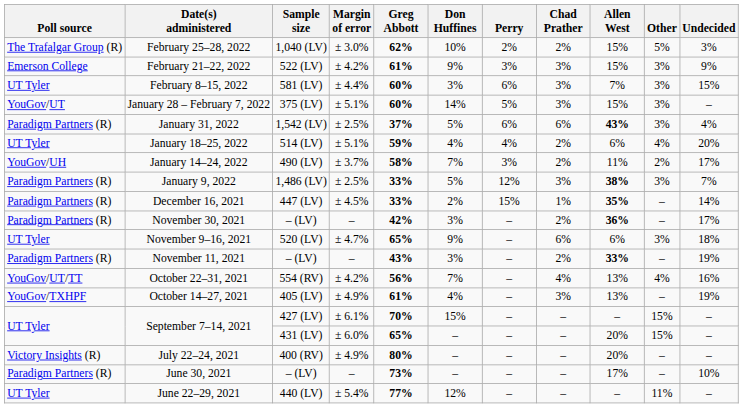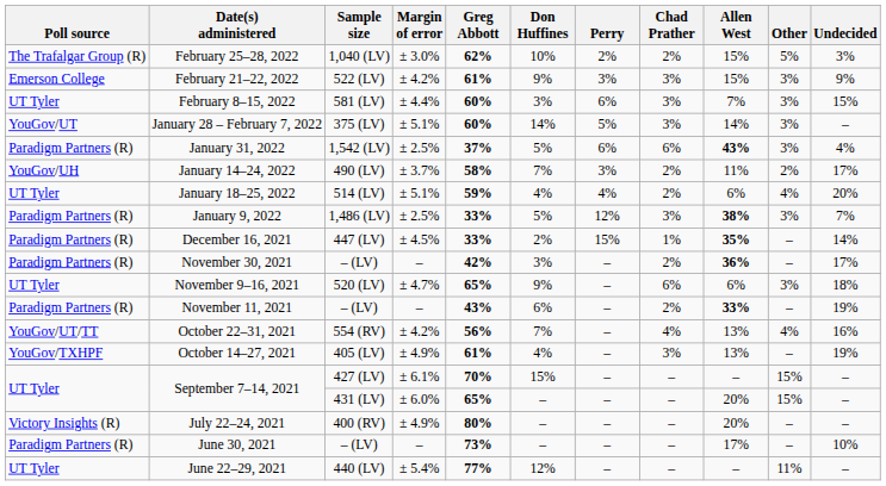January 28 – February 7, 2022 | Allen West: 15% -> 14%
rows swapped: January 18–25, 2022 <-> January 14–24, 2022
November 11, 2021 | Don Huffines: 3% -> 6%
